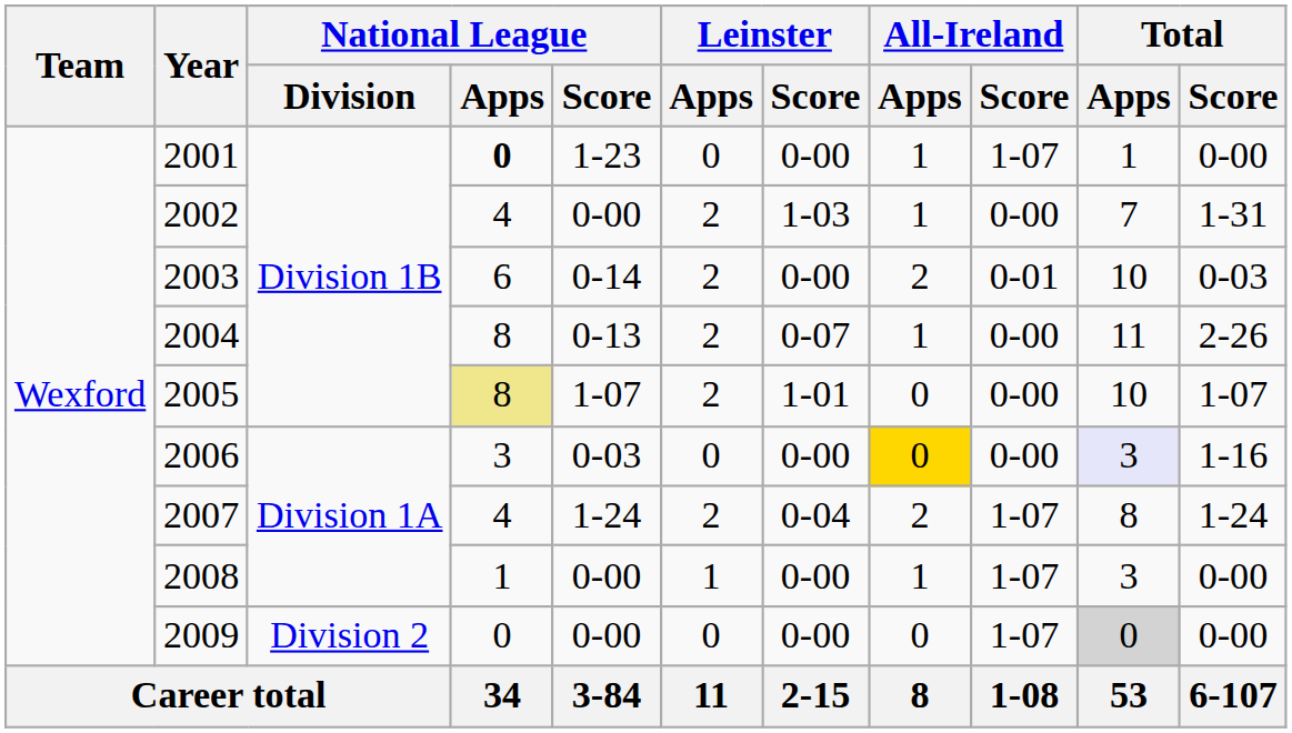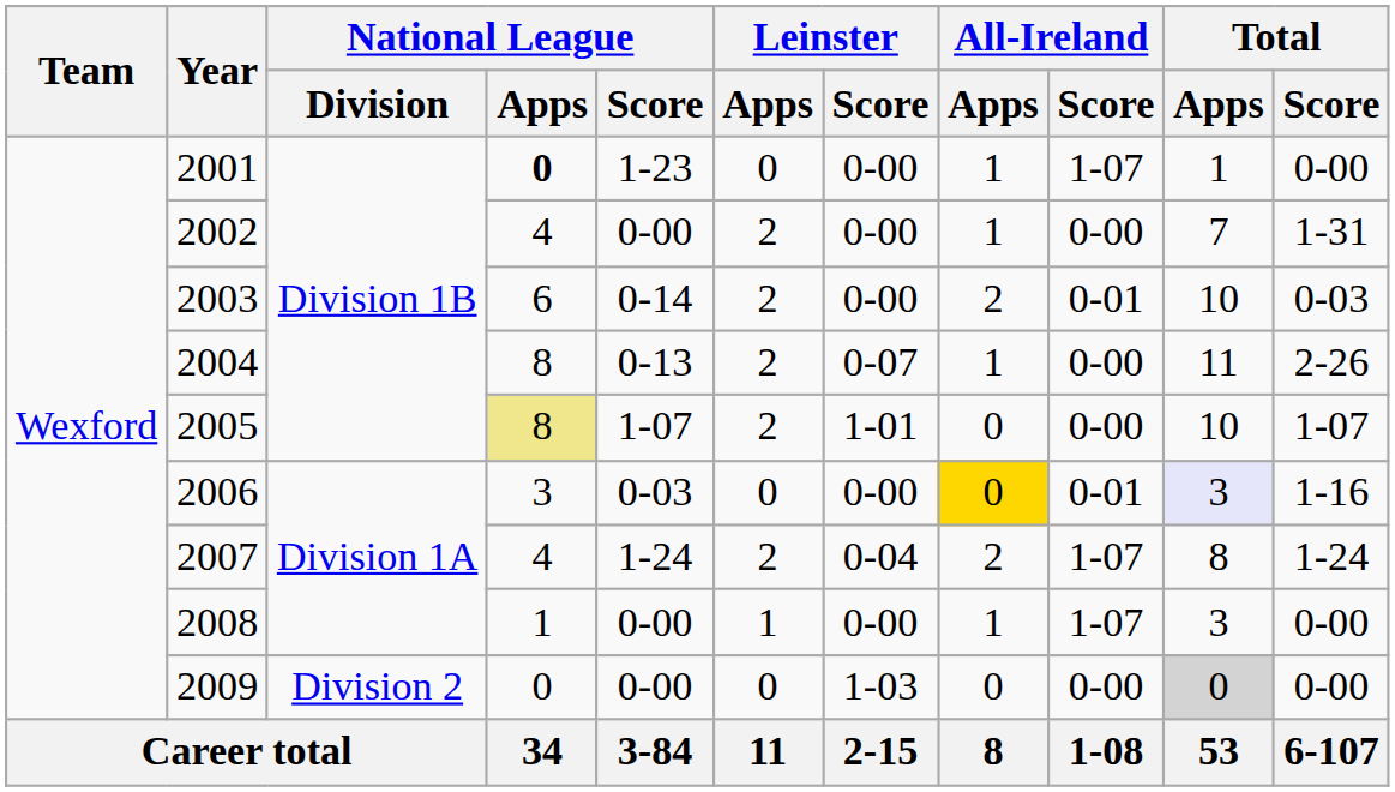2002 | Leinster / Score: 1-03 -> 0-00
2006 | All-Ireland / Score: 0-00 -> 0-01
2009 | Leinster / Score: 0-00 -> 1-03
2009 | All-Ireland / Score: 1-07 -> 0-00
